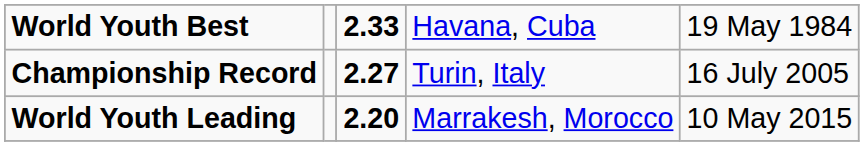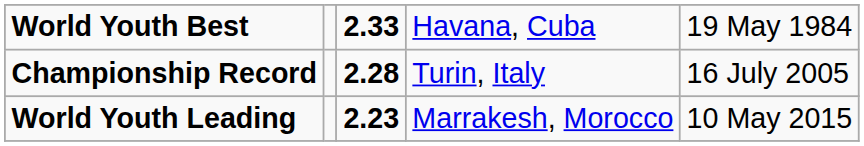Championship Record | column 3: 2.27 -> 2.28
World Youth Leading | column 3: 2.20 -> 2.23
